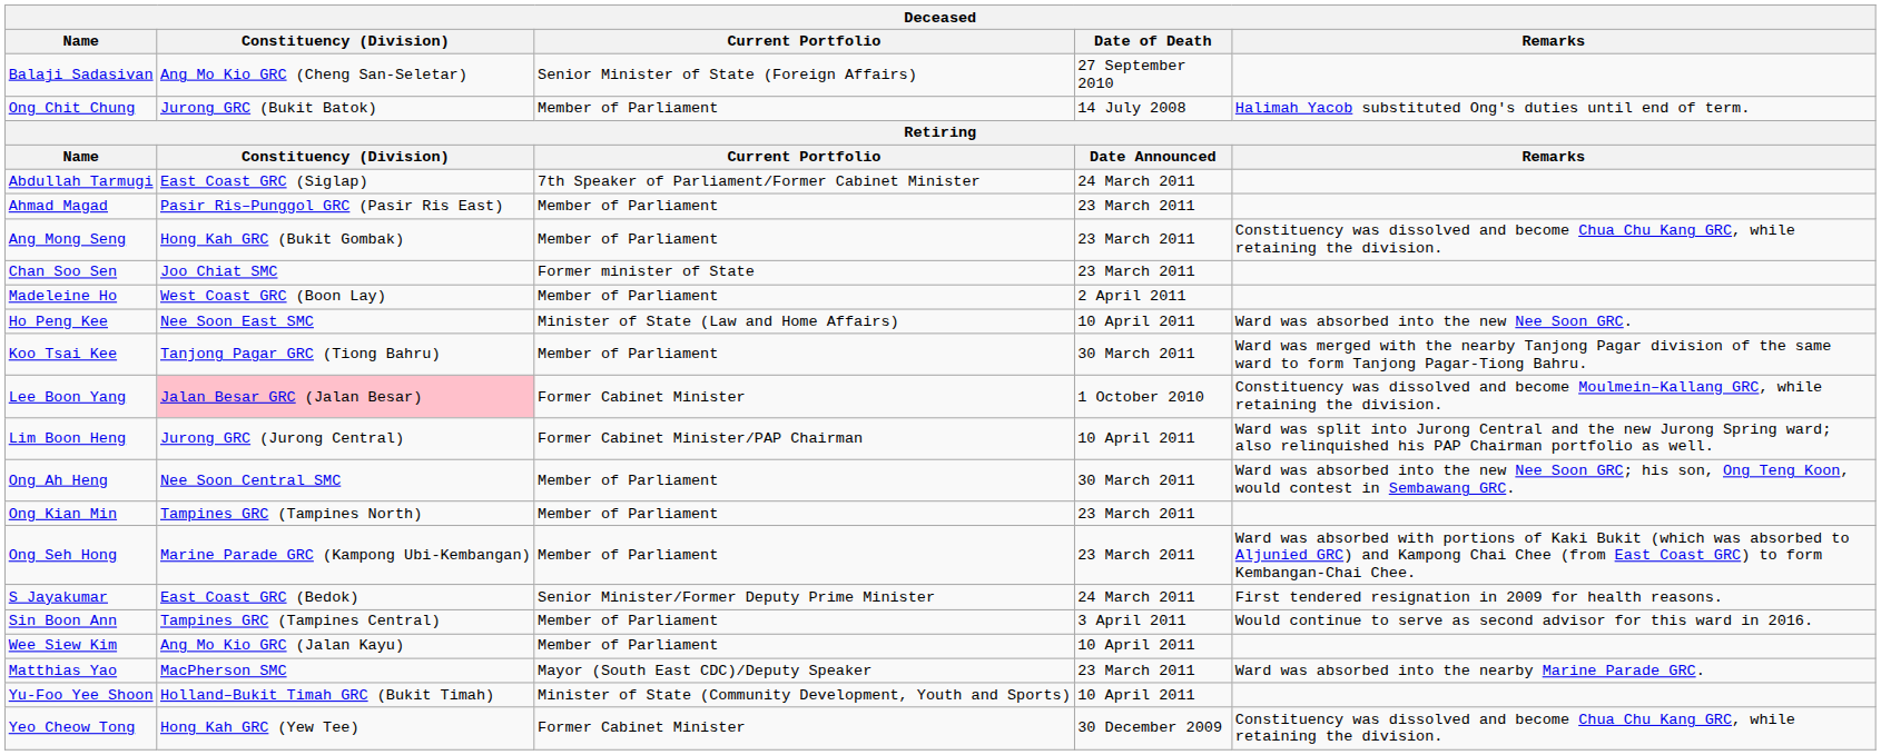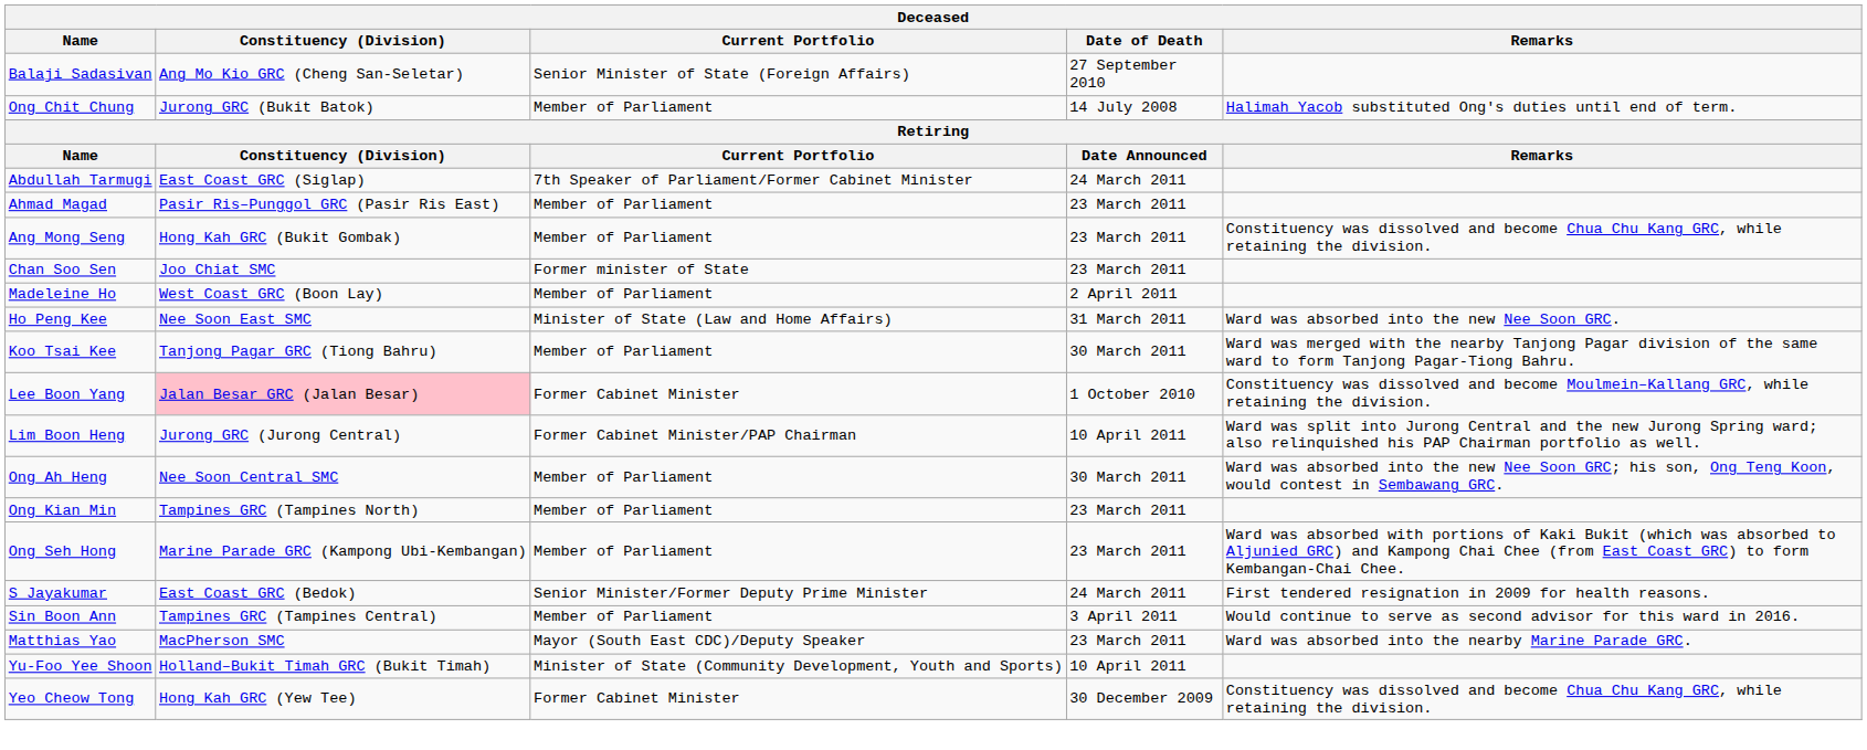Ho Peng Kee | Date of Death: 10 April 2011 -> 31 March 2011
- row: Wee Siew Kim | Ang Mo Kio GRC (Jalan Kayu) | Member of Parliament | 10 April 2011
